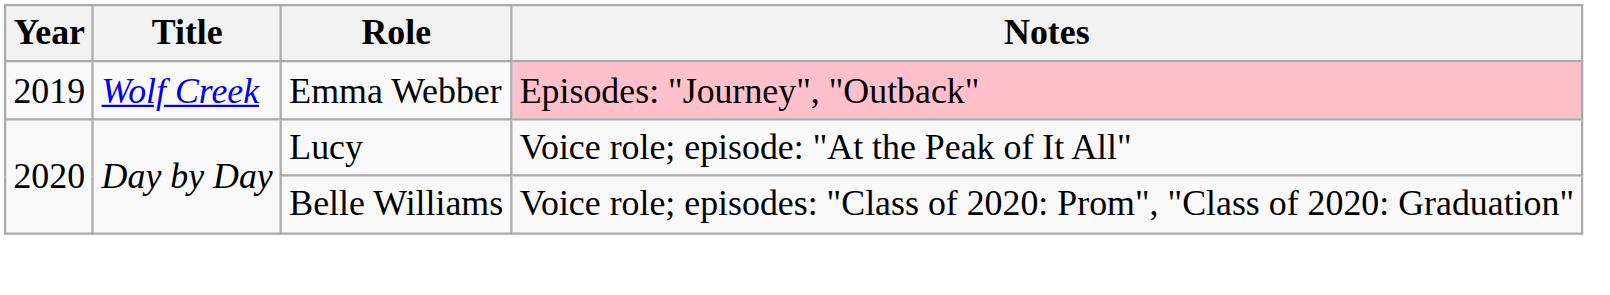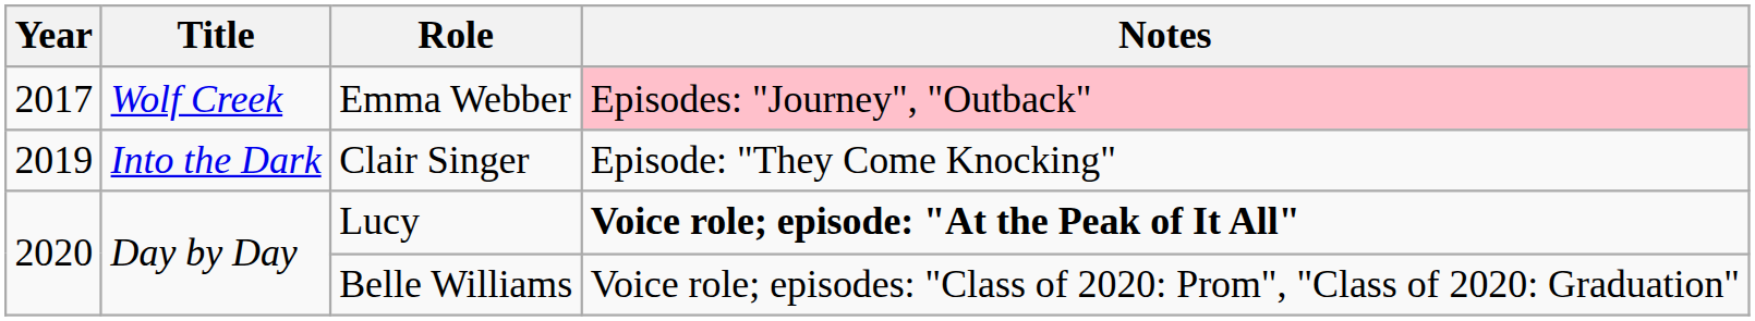Emma Webber | Year: 2019 -> 2017
+ row: 2019 | Into the Dark | Clair Singer | Episode: "They Come Knocking"
Lucy | Notes: normal -> bold
